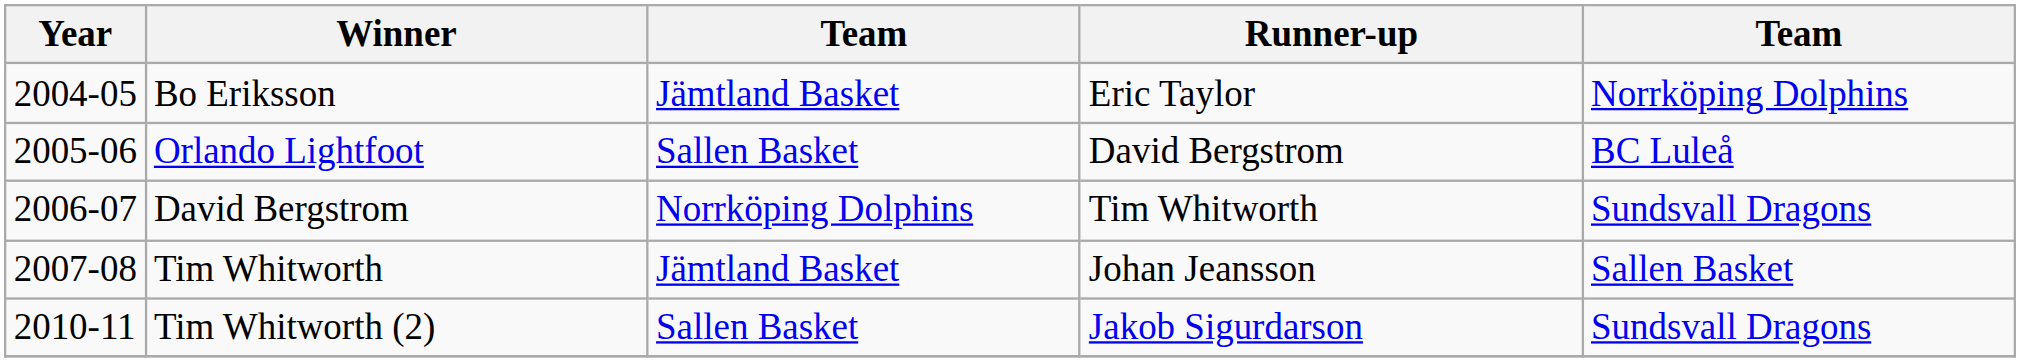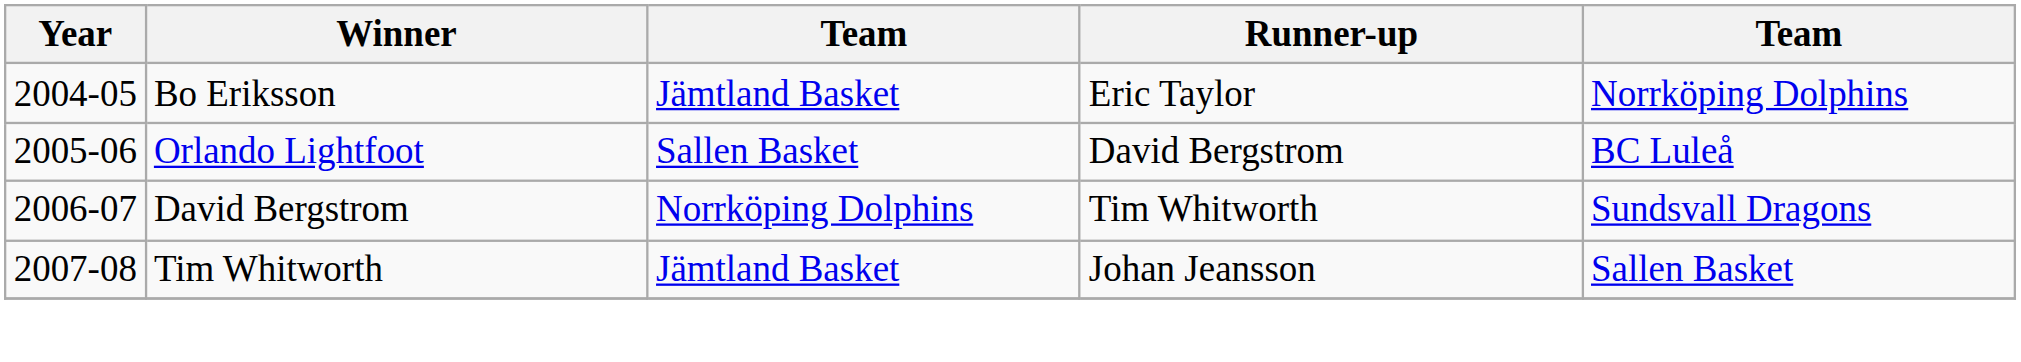- row: 2010-11 | Tim Whitworth (2) | Sallen Basket | Jakob Sigurdarson | Sundsvall Dragons
